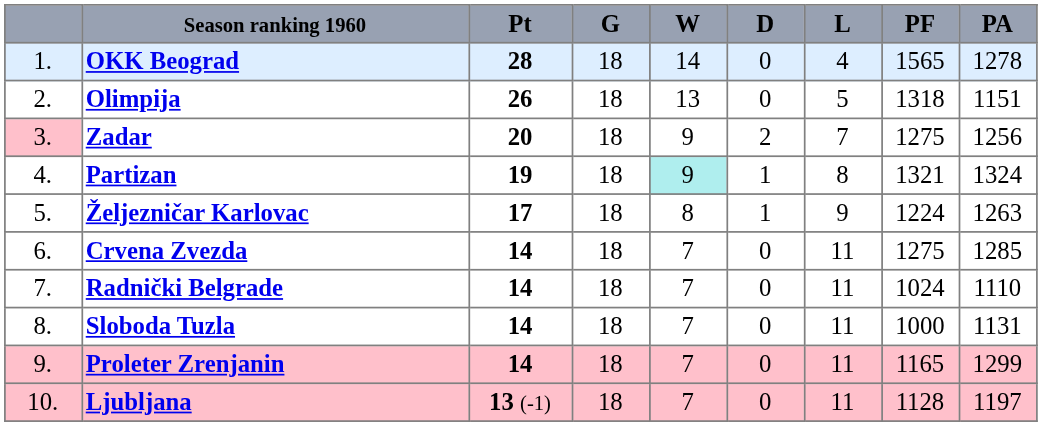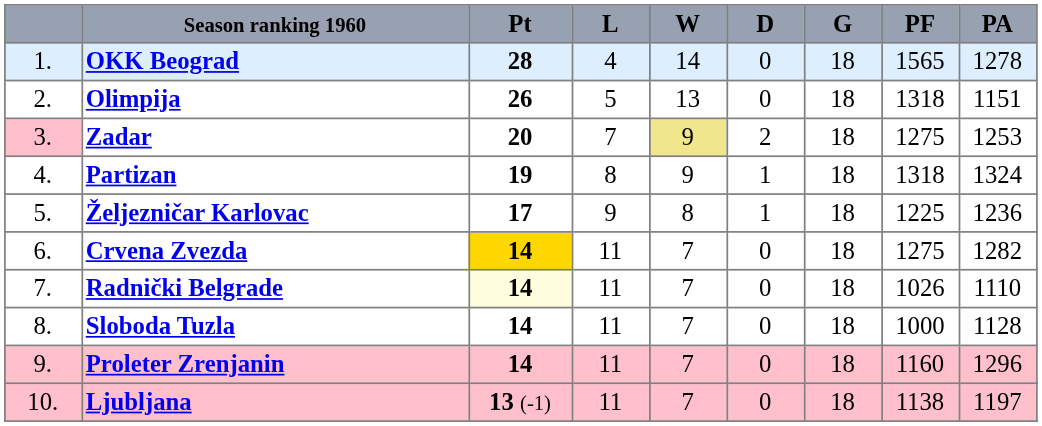columns swapped: G <-> L
Zadar | W: no background -> khaki background
Zadar | PA: 1256 -> 1253
Partizan | W: paleturquoise background -> no background
Partizan | PF: 1321 -> 1318
Željezničar Karlovac | PF: 1224 -> 1225
Željezničar Karlovac | PA: 1263 -> 1236
Crvena Zvezda | Pt: no background -> gold background
Crvena Zvezda | PA: 1285 -> 1282
Radnički Belgrade | Pt: no background -> lightyellow background
Radnički Belgrade | PF: 1024 -> 1026
Sloboda Tuzla | PA: 1131 -> 1128
Proleter Zrenjanin | PF: 1165 -> 1160
Proleter Zrenjanin | PA: 1299 -> 1296
Ljubljana | PF: 1128 -> 1138
